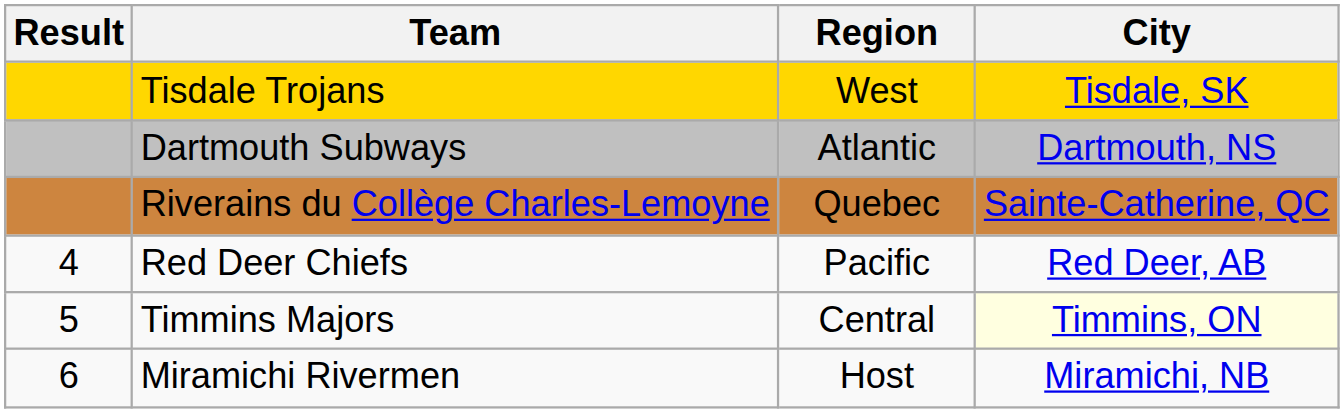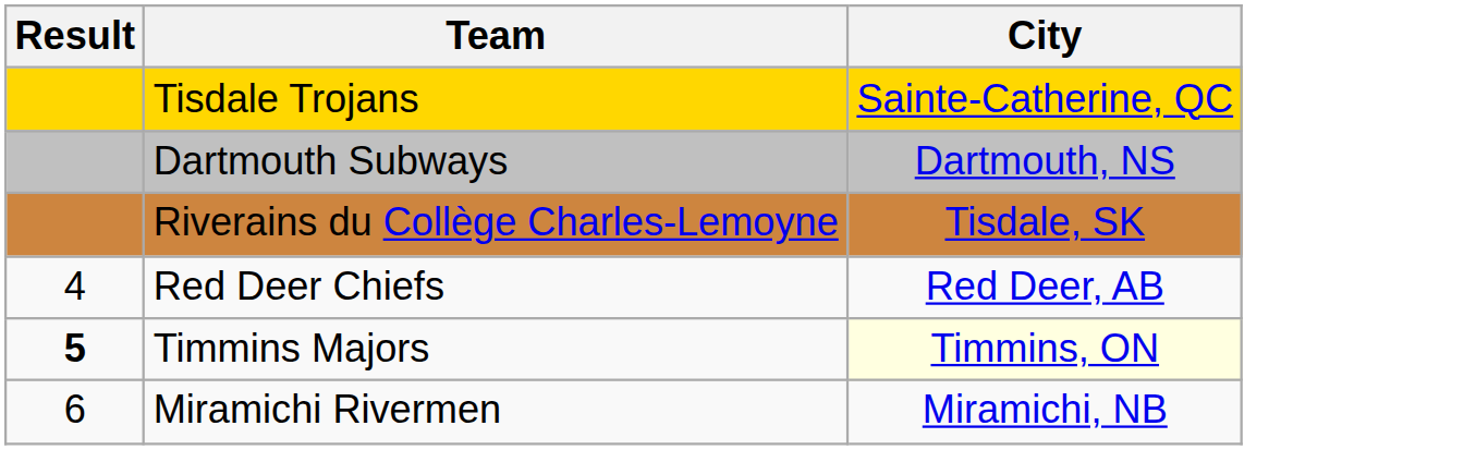- column: Region | West | Atlantic | Quebec | Pacific | Central | Host
Tisdale Trojans | City: Tisdale, SK -> Sainte-Catherine, QC
Riverains du Collège Charles-Lemoyne | City: Sainte-Catherine, QC -> Tisdale, SK
Timmins Majors | Result: normal -> bold
